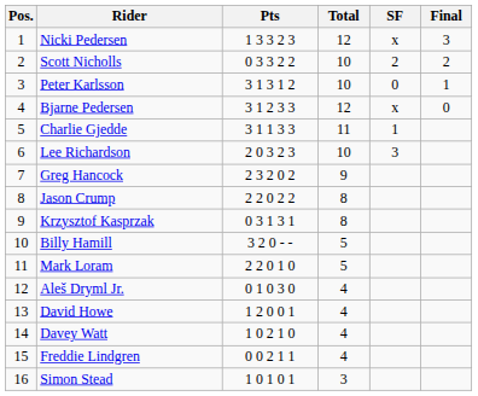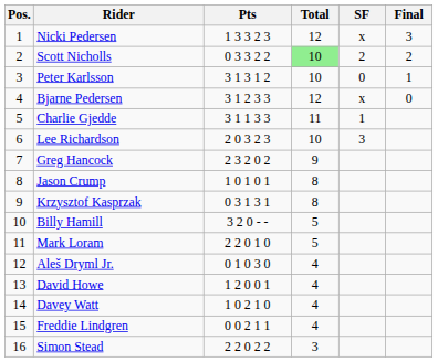Scott Nicholls | Total: no background -> lightgreen background
Jason Crump | Pts: 2 2 0 2 2 -> 1 0 1 0 1
Simon Stead | Pts: 1 0 1 0 1 -> 2 2 0 2 2
